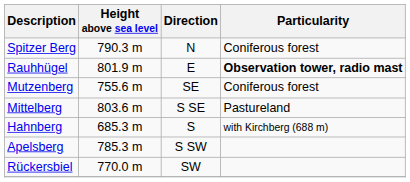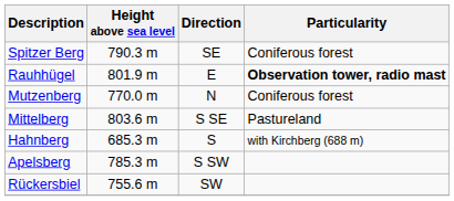Spitzer Berg | Direction: N -> SE
Mutzenberg | Height above sea level: 755.6 m -> 770.0 m
Mutzenberg | Direction: SE -> N
Rückersbiel | Height above sea level: 770.0 m -> 755.6 m
